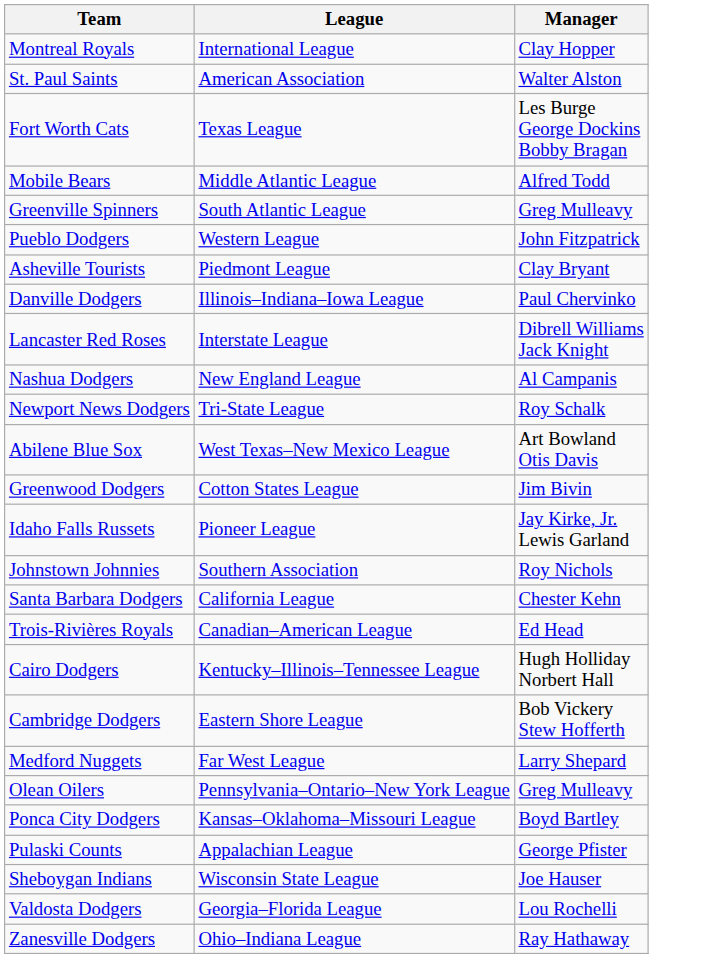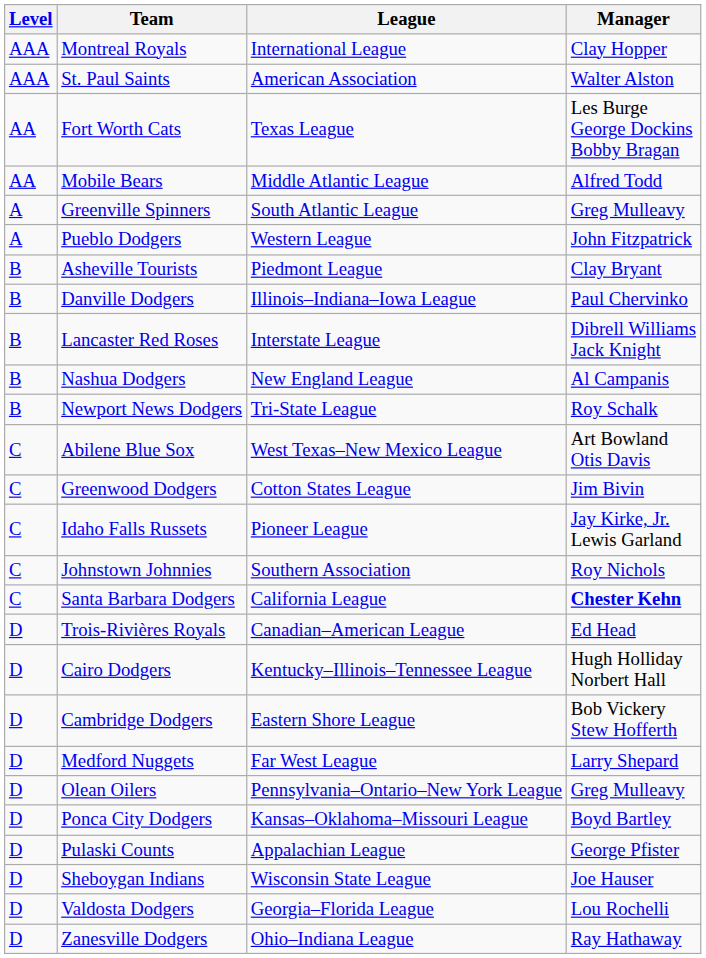+ column: Level | AAA | AAA | AA | AA | A | A | B | B | B | B | B | C | C | C | C | C | D | D | D | D | D | D | D | D | D | D
Santa Barbara Dodgers | Manager: normal -> bold
